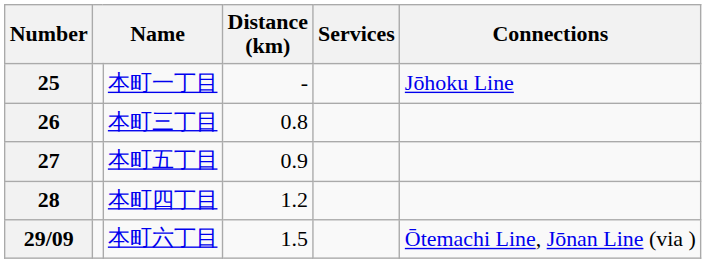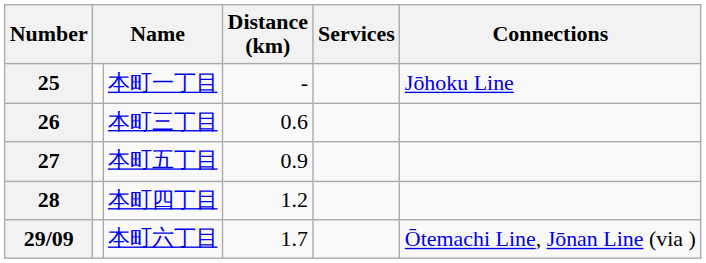26 | Distance (km): 0.8 -> 0.6
29/09 | Distance (km): 1.5 -> 1.7
